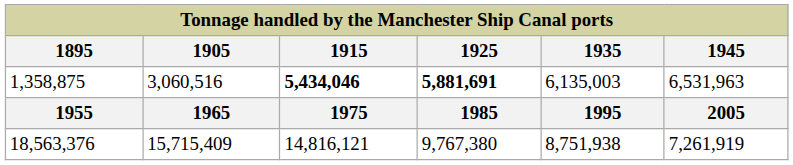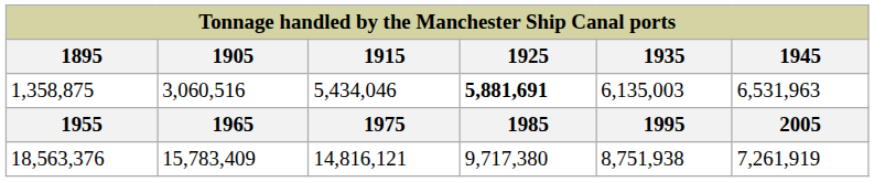1,358,875 | 1915: bold -> normal
18,563,376 | 1905: 15,715,409 -> 15,783,409
18,563,376 | 1925: 9,767,380 -> 9,717,380
